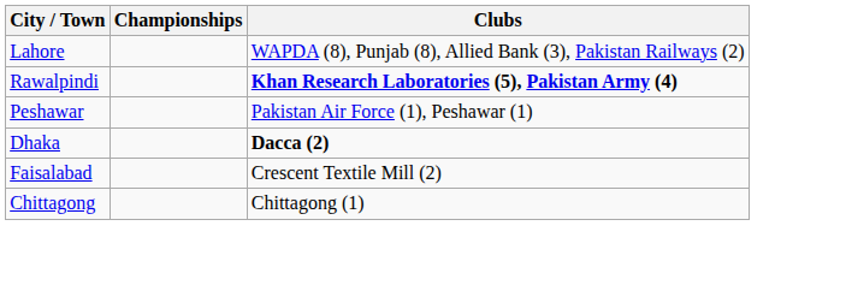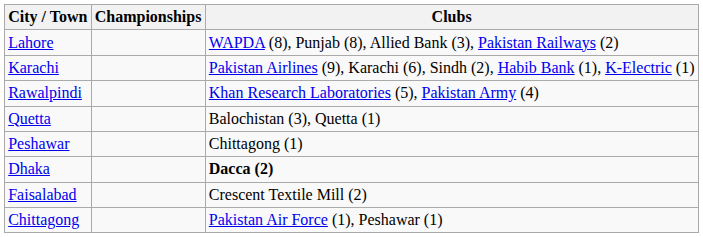+ row: Karachi | Pakistan Airlines (9), Karachi (6), Sindh (2), Habib Bank (1), K-Electric (1)
Rawalpindi | Clubs: bold -> normal
+ row: Quetta | Balochistan (3), Quetta (1)
Peshawar | Clubs: Pakistan Air Force (1), Peshawar (1) -> Chittagong (1)
Chittagong | Clubs: Chittagong (1) -> Pakistan Air Force (1), Peshawar (1)
